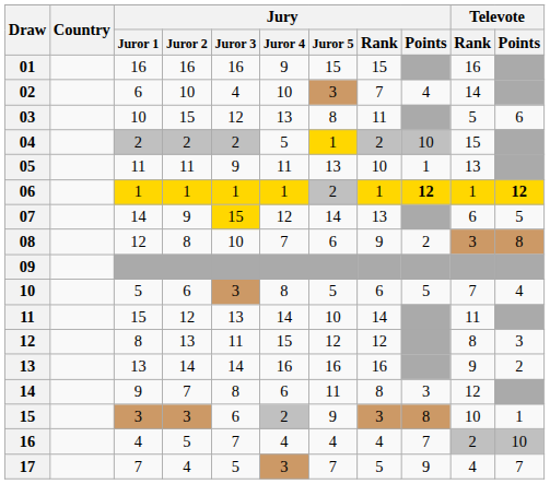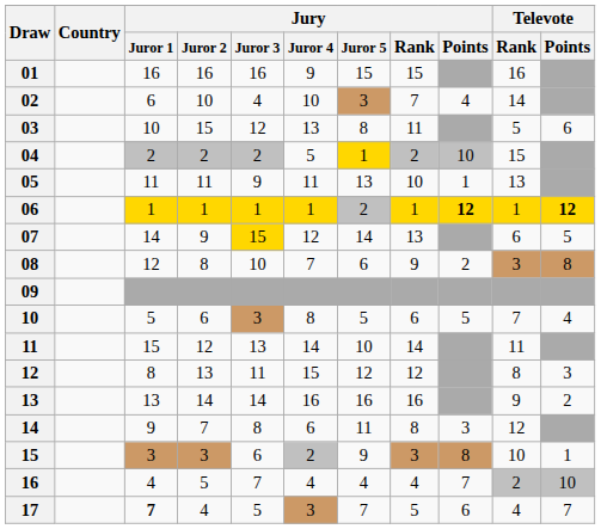17 | Jury / Juror 1: normal -> bold
17 | Jury / Points: 9 -> 6
